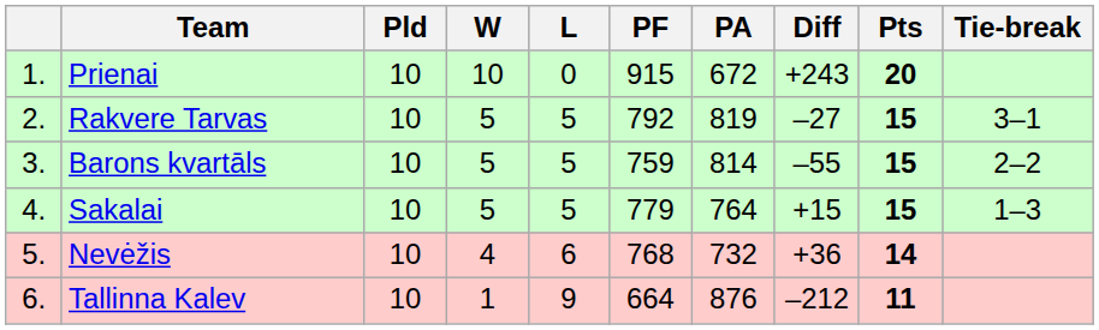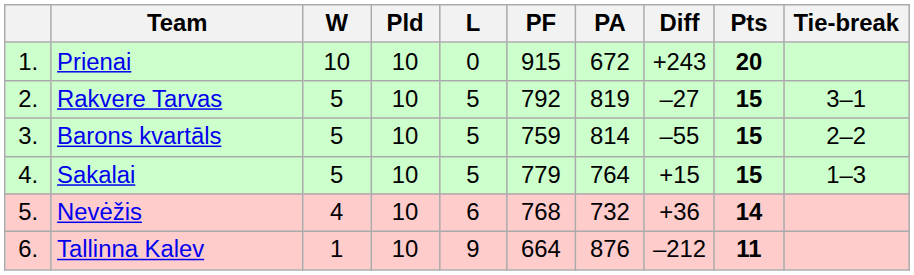columns swapped: Pld <-> W
